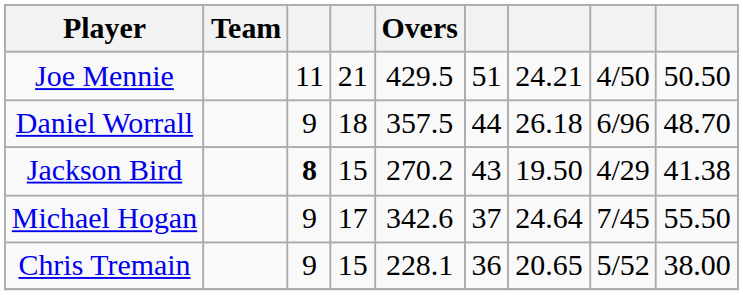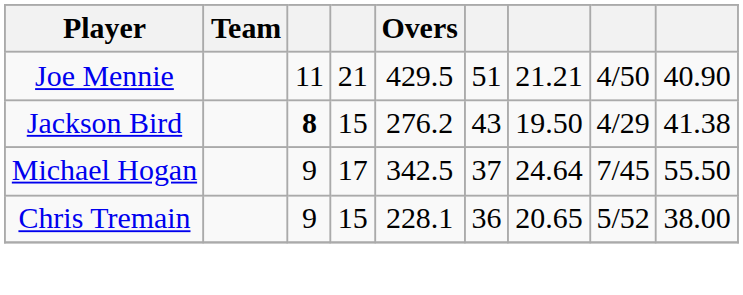Joe Mennie | column 7: 24.21 -> 21.21
Joe Mennie | column 9: 50.50 -> 40.90
- row: Daniel Worrall | 9 | 18 | 357.5 | 44 | 26.18 | 6/96 | 48.70
Jackson Bird | Overs: 270.2 -> 276.2
Michael Hogan | Overs: 342.6 -> 342.5
